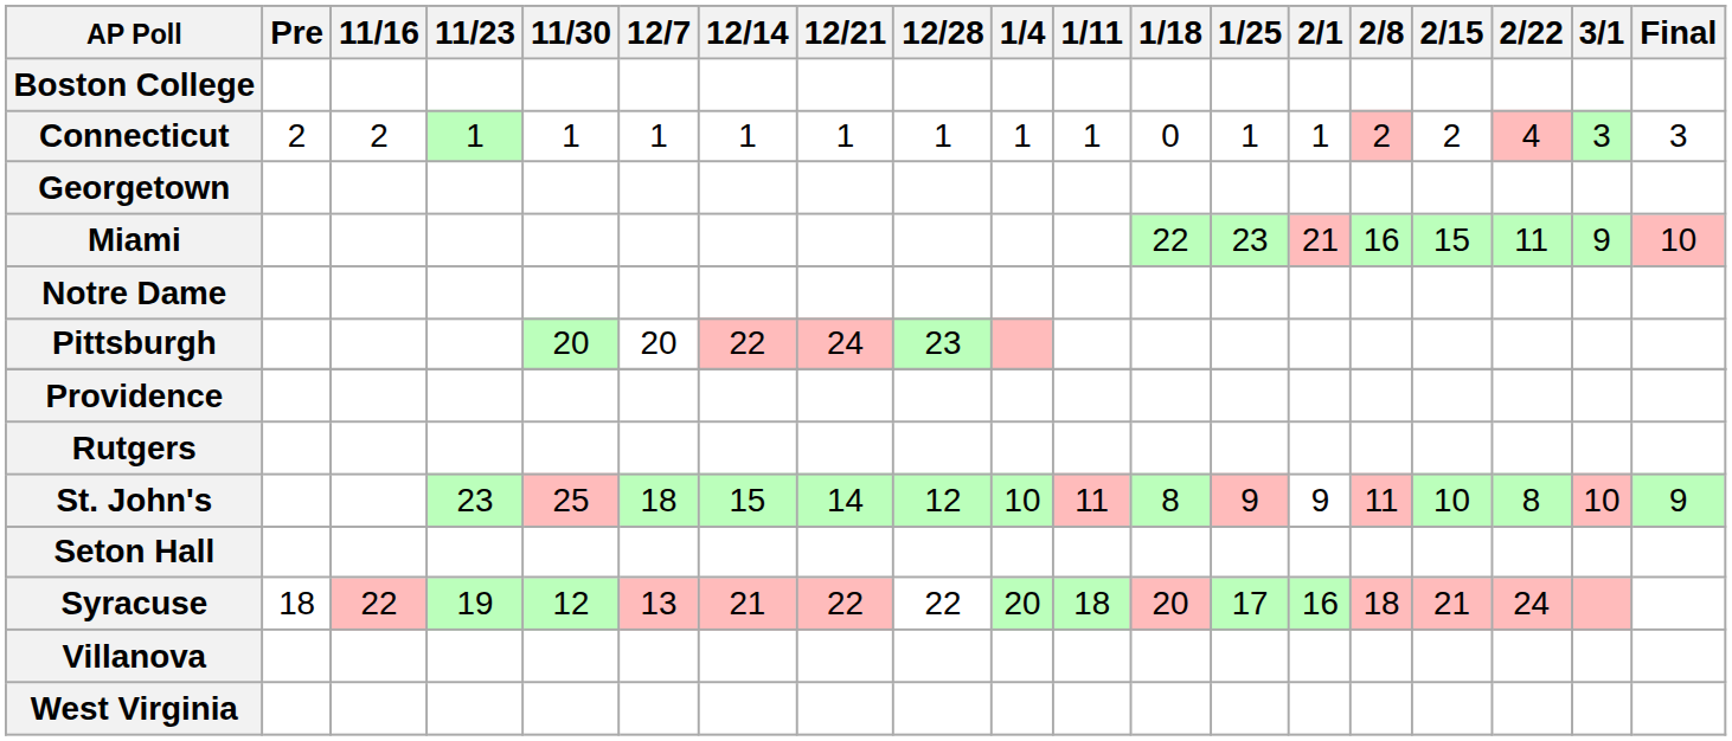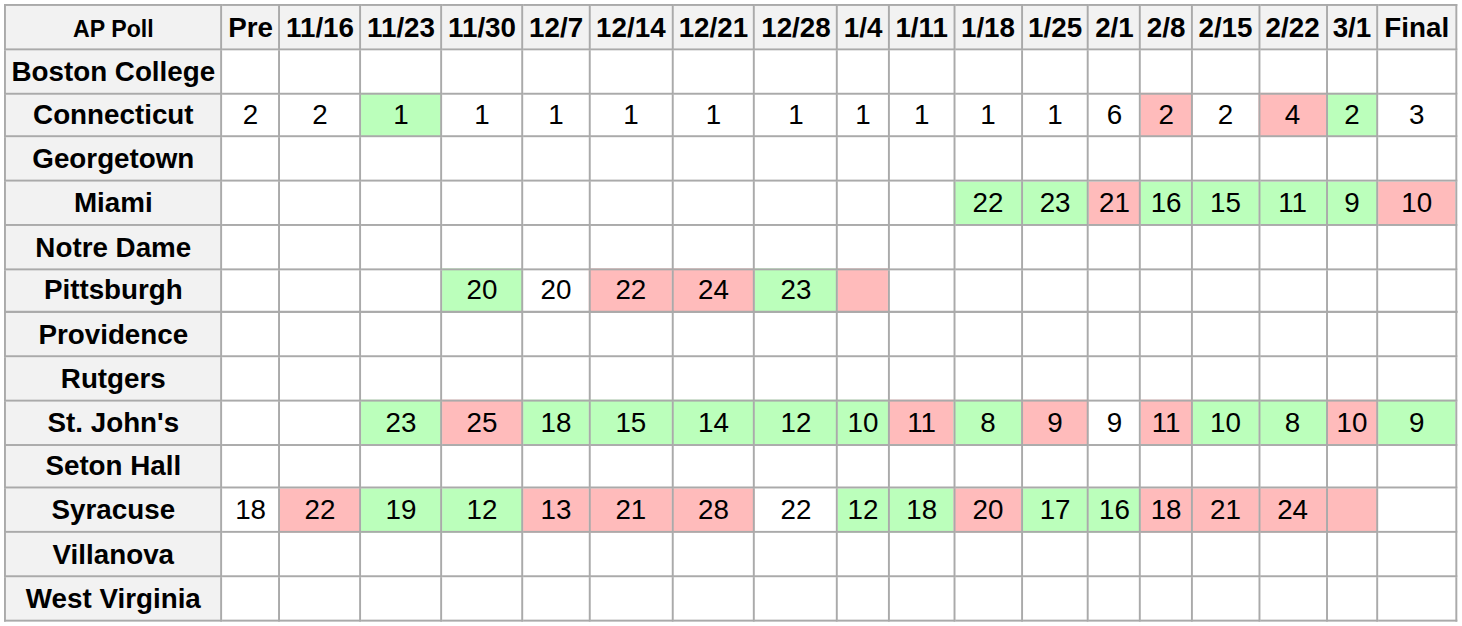Connecticut | 1/18: 0 -> 1
Connecticut | 2/1: 1 -> 6
Connecticut | 3/1: 3 -> 2
Syracuse | 12/21: 22 -> 28
Syracuse | 1/4: 20 -> 12
